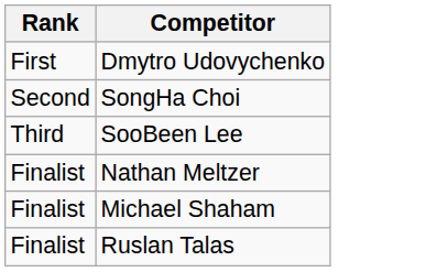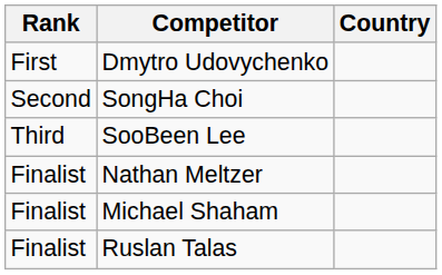+ column: Country
